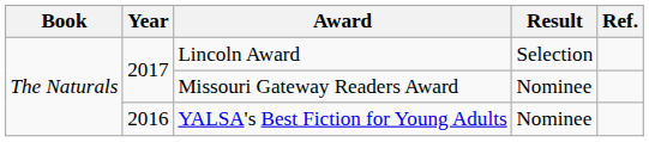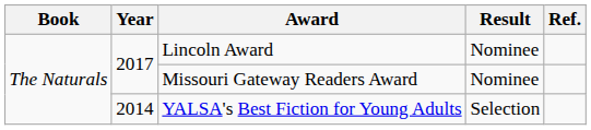Lincoln Award | Result: Selection -> Nominee
YALSA's Best Fiction for Young Adults | Year: 2016 -> 2014
YALSA's Best Fiction for Young Adults | Result: Nominee -> Selection
